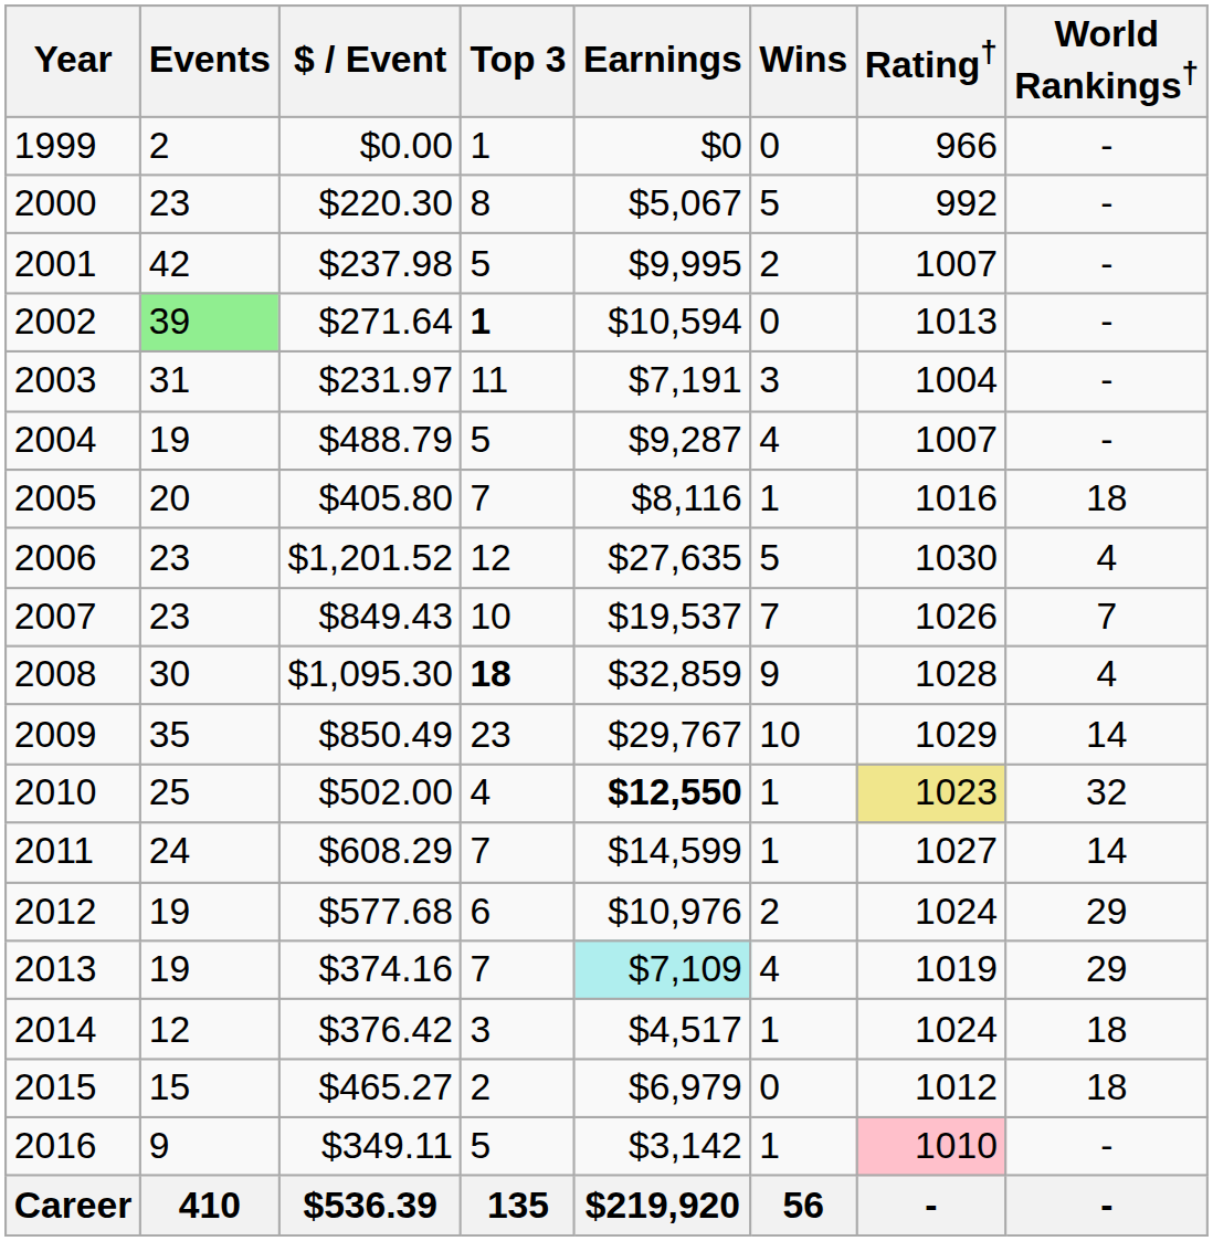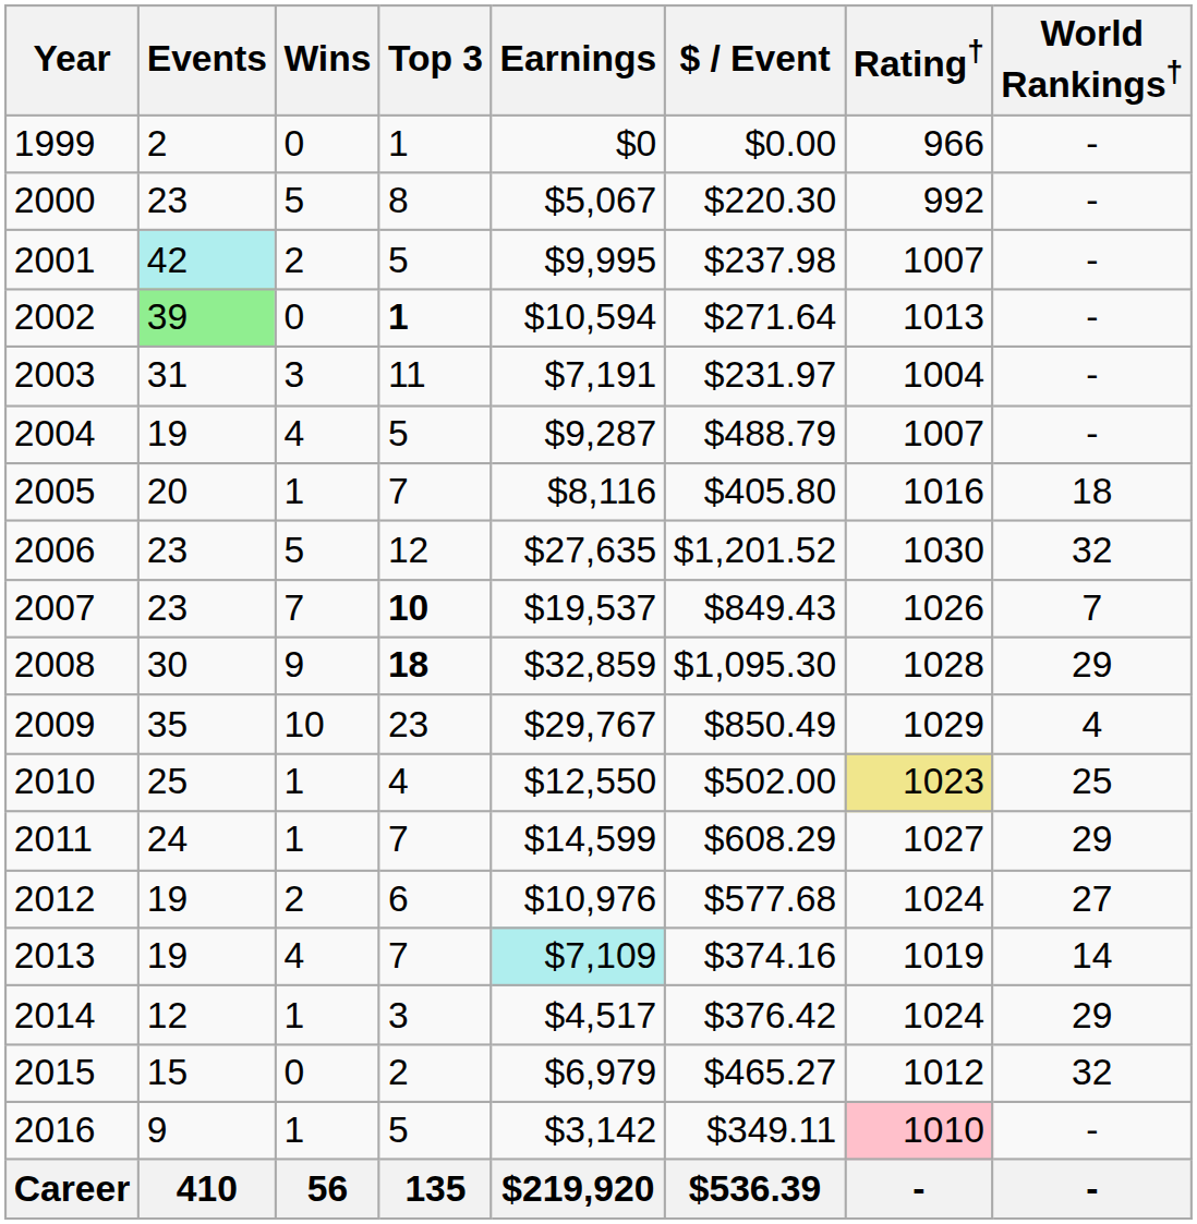columns swapped: Wins <-> $ / Event
2001 | Events: no background -> paleturquoise background
2006 | World Rankings†: 4 -> 32
2007 | Top 3: normal -> bold
2008 | World Rankings†: 4 -> 29
2009 | World Rankings†: 14 -> 4
2010 | Earnings: bold -> normal
2010 | World Rankings†: 32 -> 25
2011 | World Rankings†: 14 -> 29
2012 | World Rankings†: 29 -> 27
2013 | World Rankings†: 29 -> 14
2014 | World Rankings†: 18 -> 29
2015 | World Rankings†: 18 -> 32
